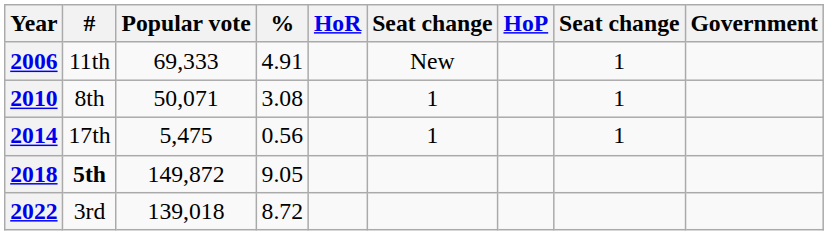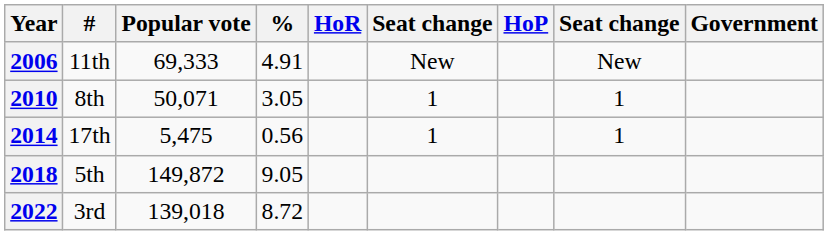2006 | column 8: 1 -> New
2010 | %: 3.08 -> 3.05
2018 | #: bold -> normal
